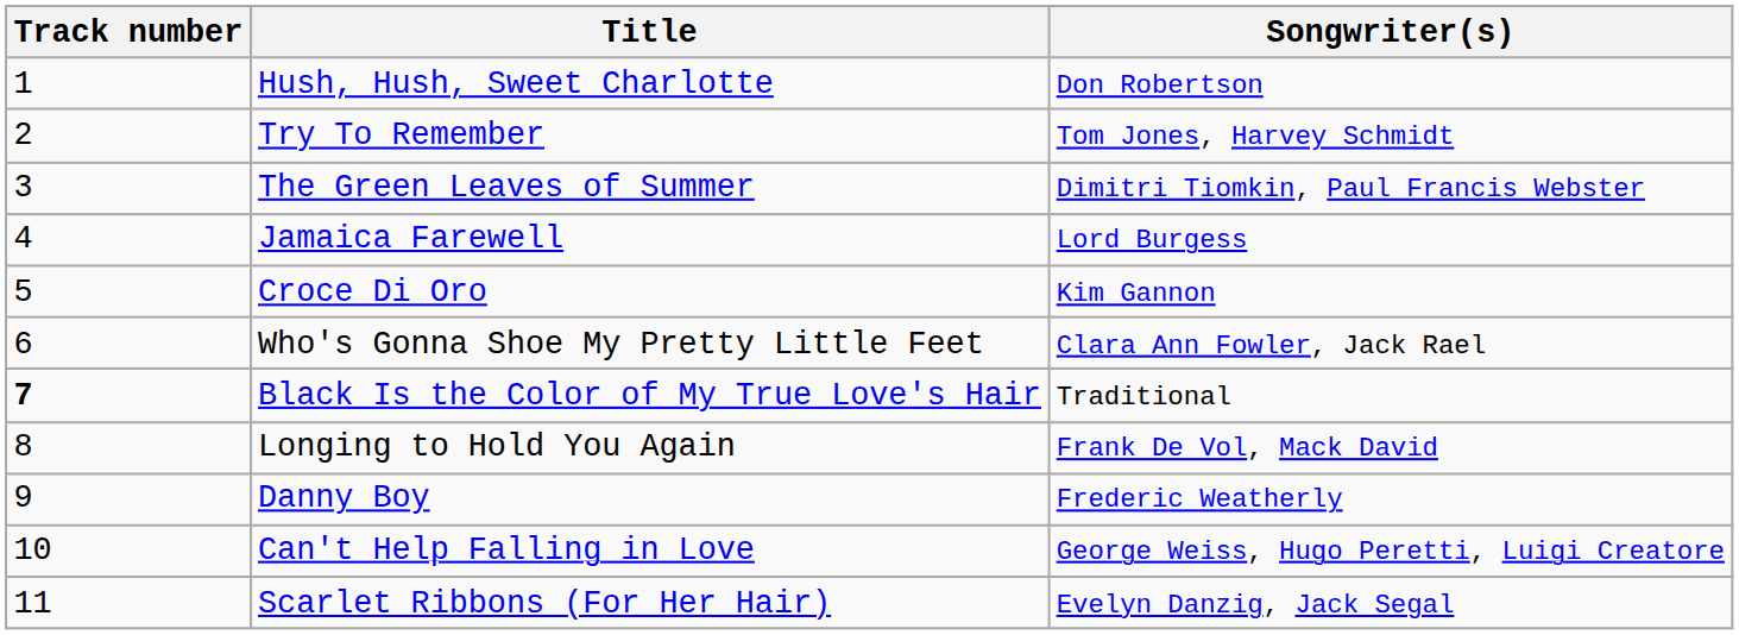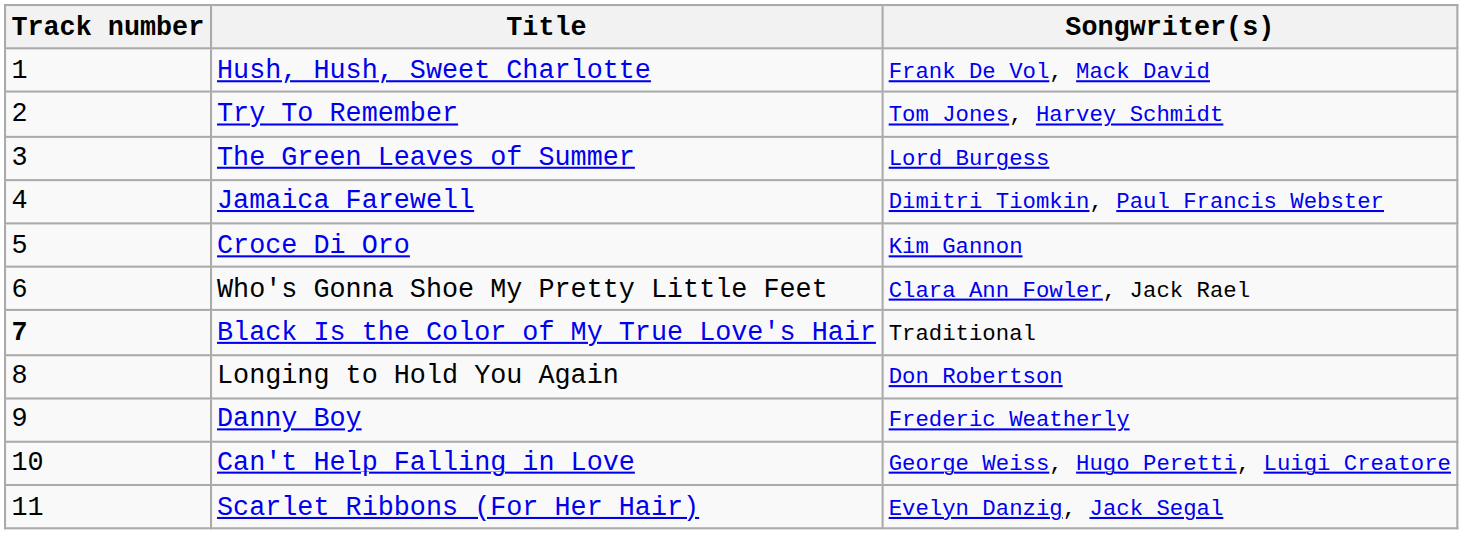Hush, Hush, Sweet Charlotte | Songwriter(s): Don Robertson -> Frank De Vol, Mack David
The Green Leaves of Summer | Songwriter(s): Dimitri Tiomkin, Paul Francis Webster -> Lord Burgess
Jamaica Farewell | Songwriter(s): Lord Burgess -> Dimitri Tiomkin, Paul Francis Webster
Longing to Hold You Again | Songwriter(s): Frank De Vol, Mack David -> Don Robertson
